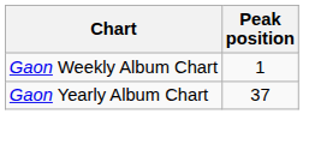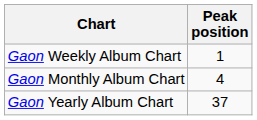+ row: Gaon Monthly Album Chart | 4
